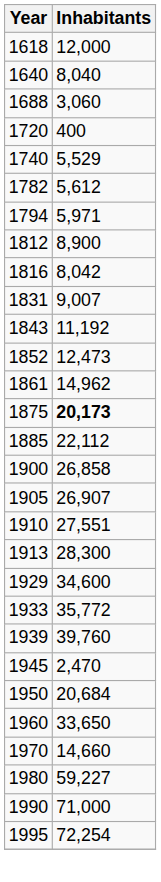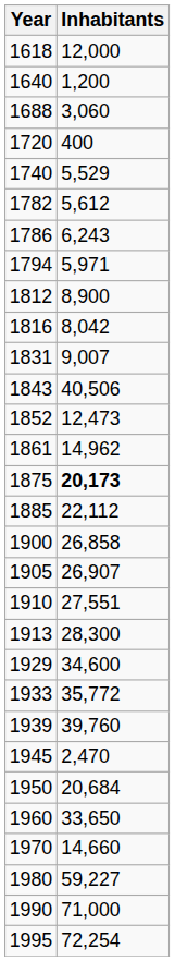1640 | Inhabitants: 8,040 -> 1,200
+ row: 1786 | 6,243
1843 | Inhabitants: 11,192 -> 40,506
